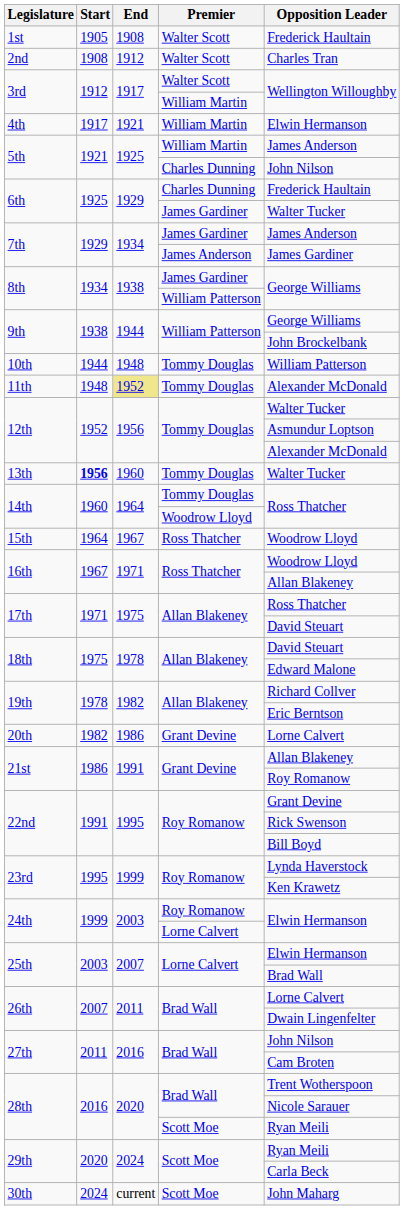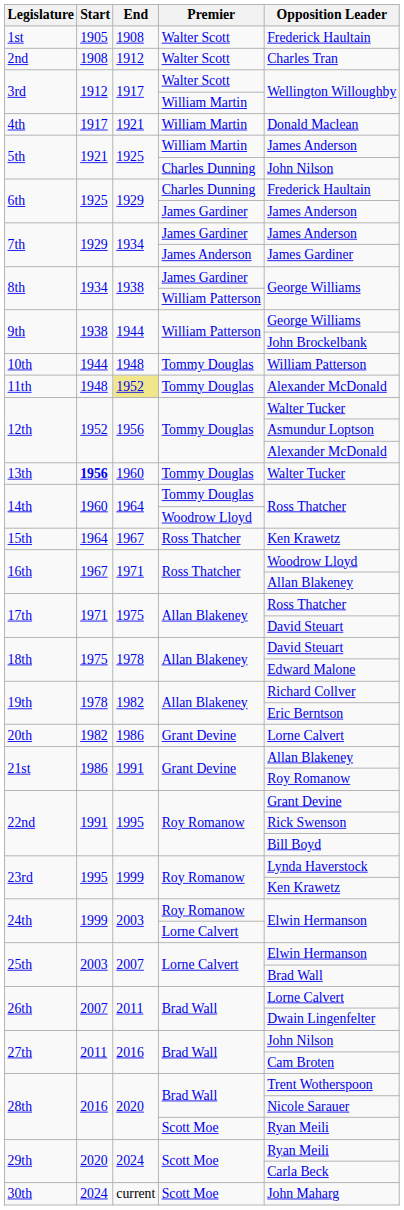4th | Opposition Leader: Elwin Hermanson -> Donald Maclean
6th / James Gardiner | Opposition Leader: Walter Tucker -> James Anderson
15th | Opposition Leader: Woodrow Lloyd -> Ken Krawetz
